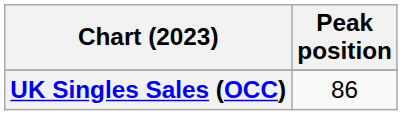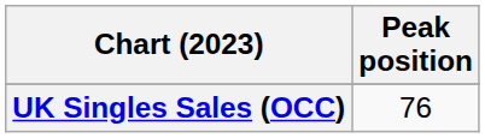UK Singles Sales (OCC) | Peak position: 86 -> 76
